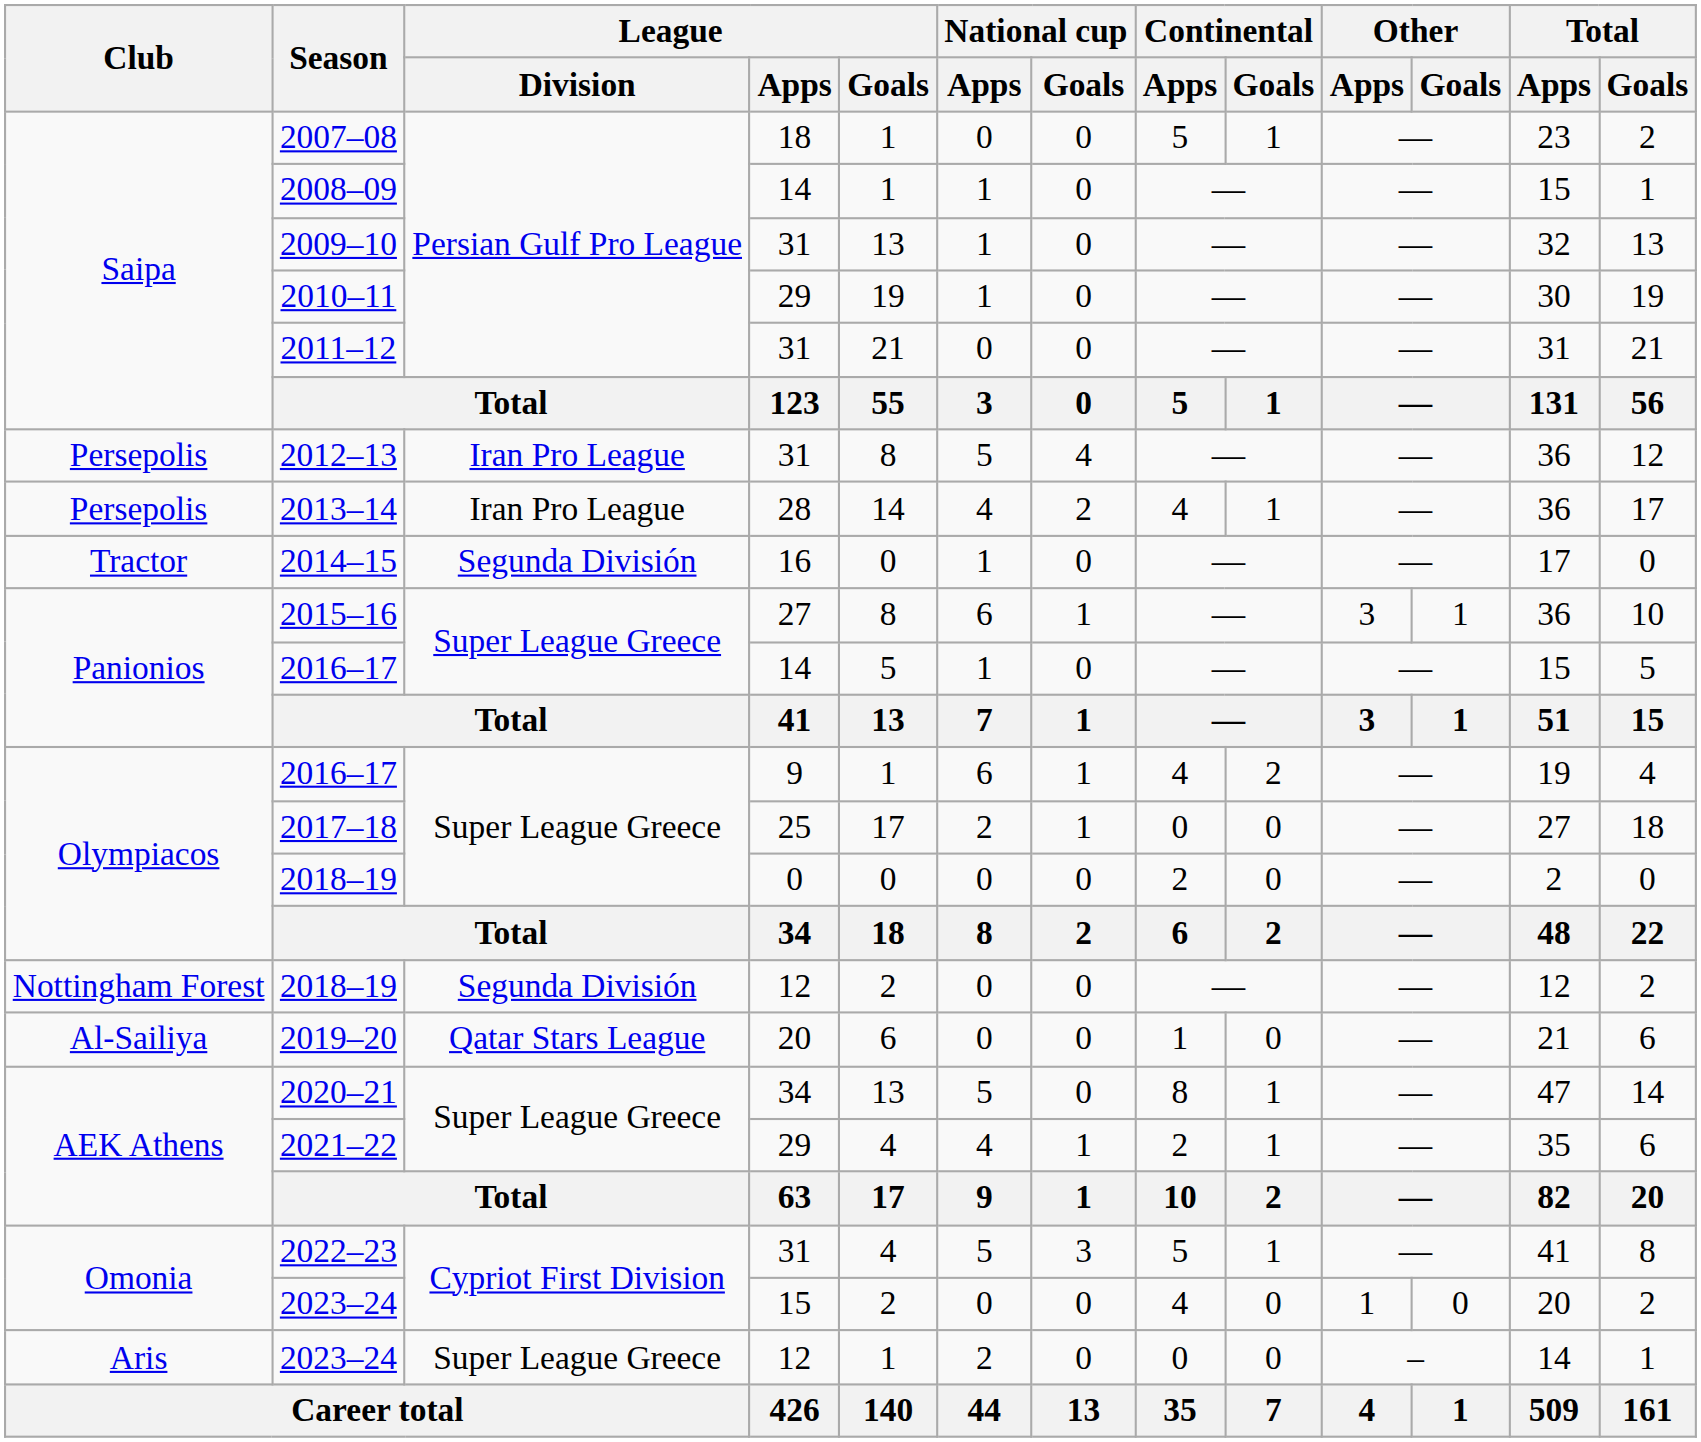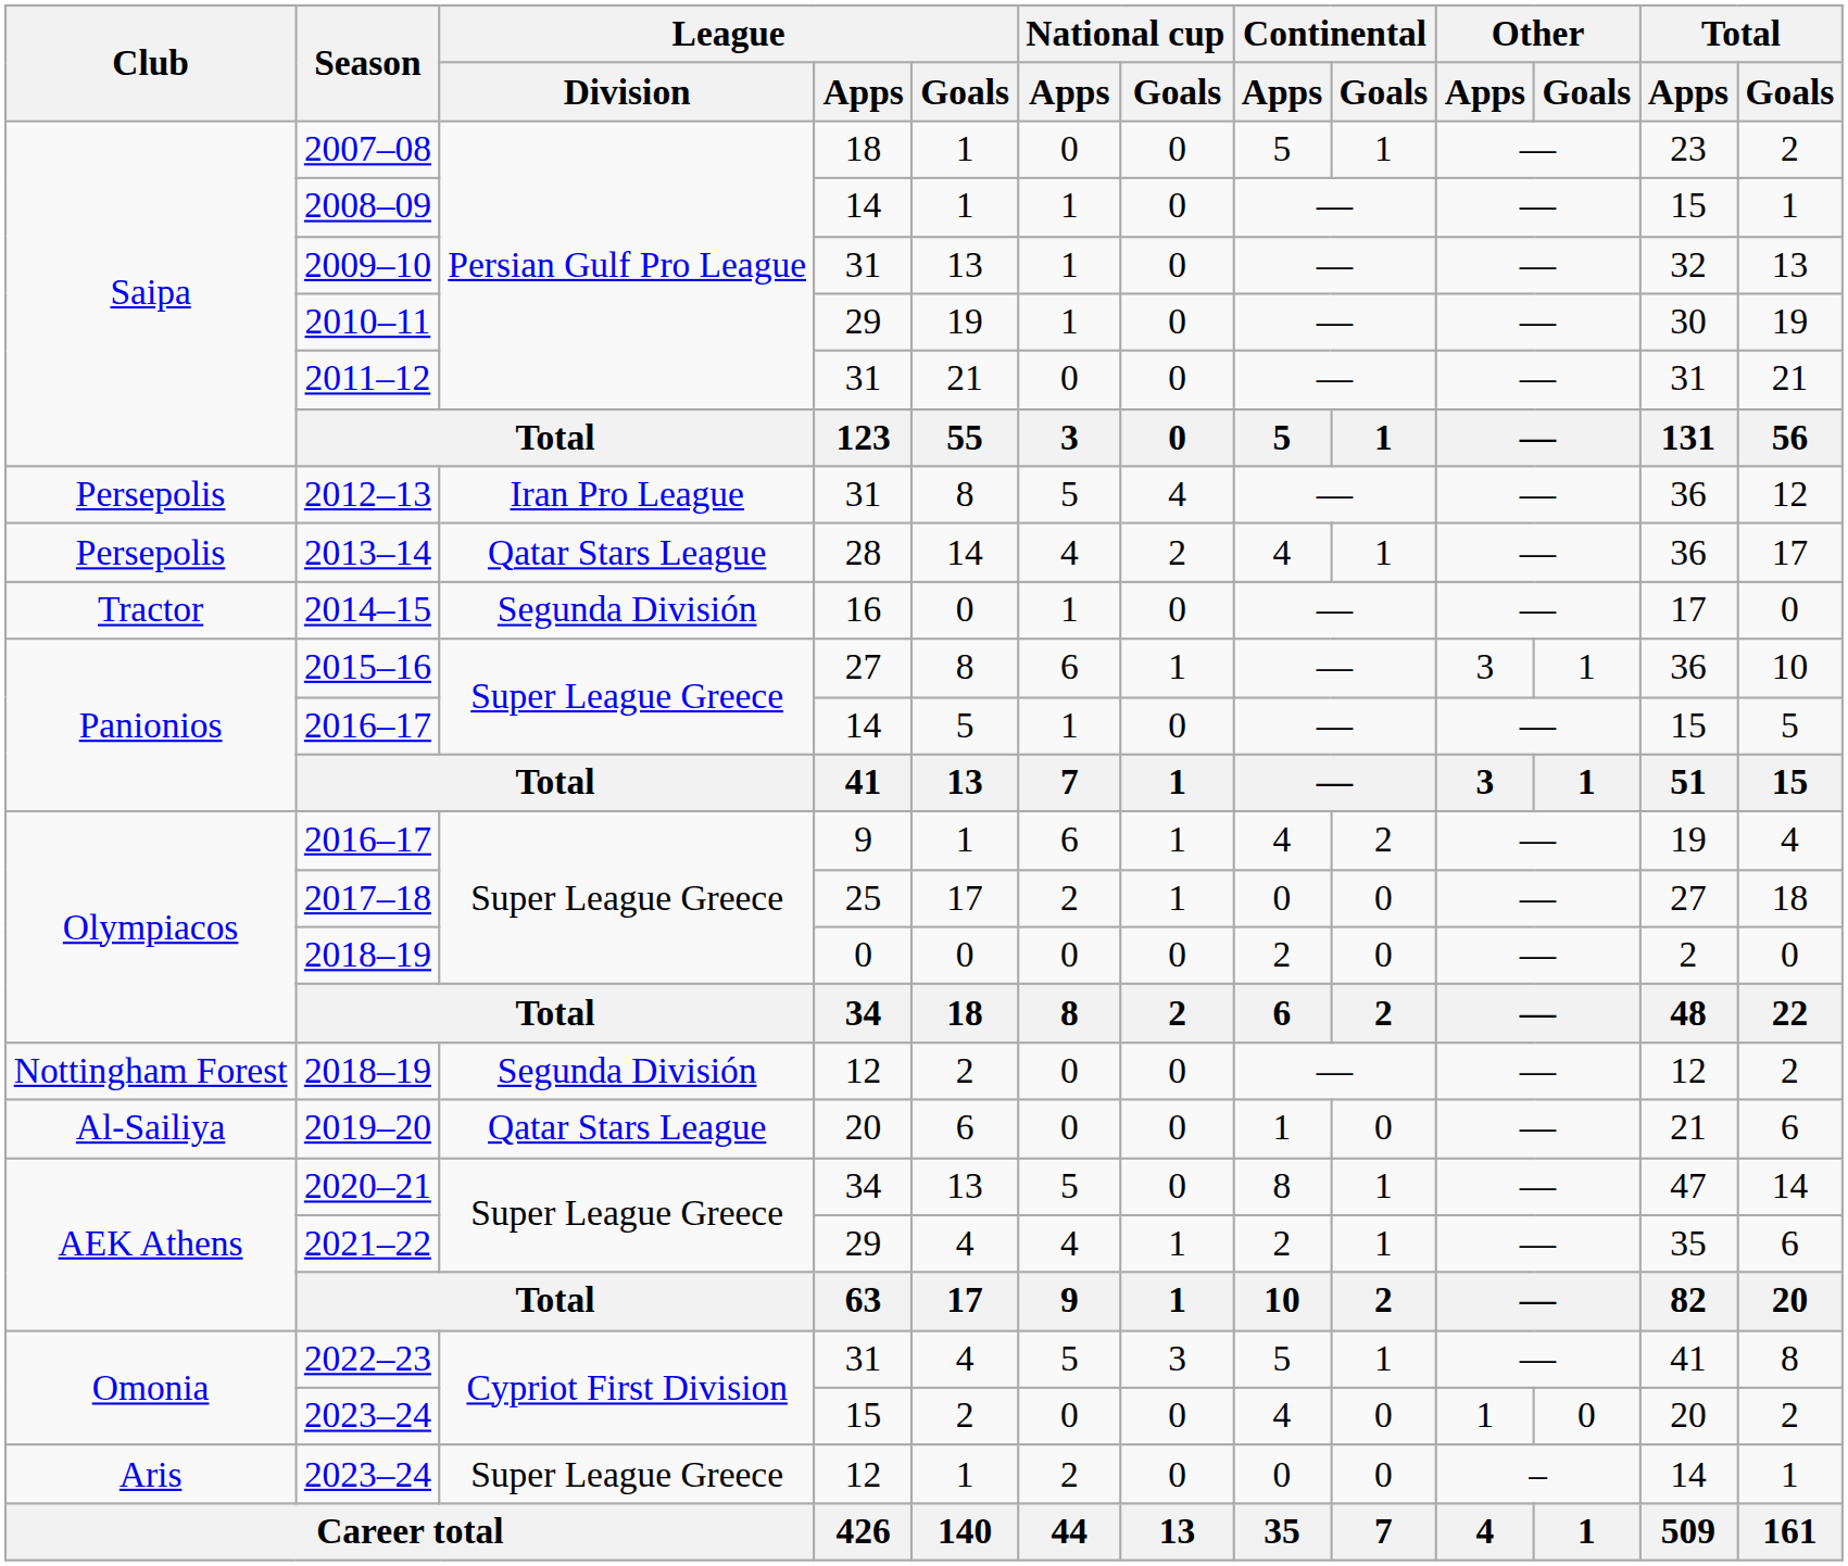2013–14 | League / Division: Iran Pro League -> Qatar Stars League
